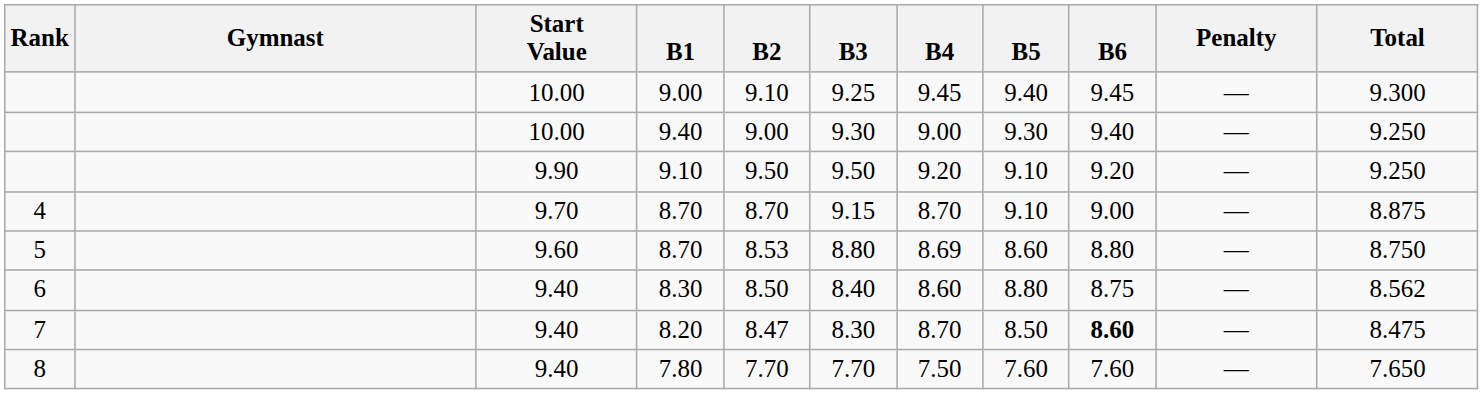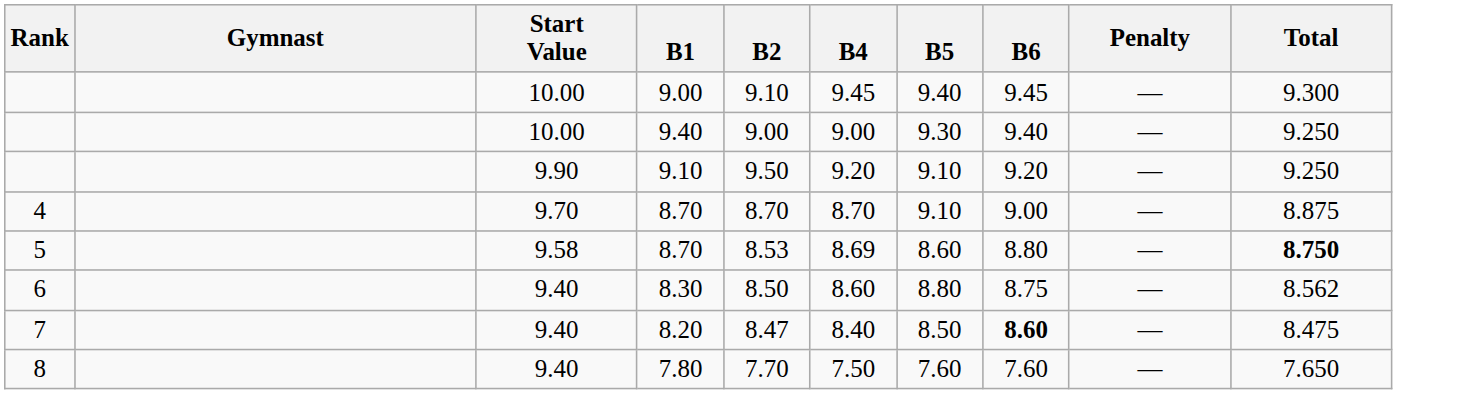- column: B3 | 9.25 | 9.30 | 9.50 | 9.15 | 8.80 | 8.40 | 8.30 | 7.70
5 / 8.70 | Start Value: 9.60 -> 9.58
5 / 8.70 | Total: normal -> bold
8.20 | B4: 8.70 -> 8.40
